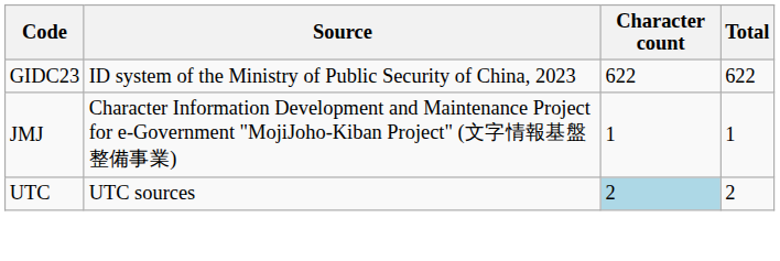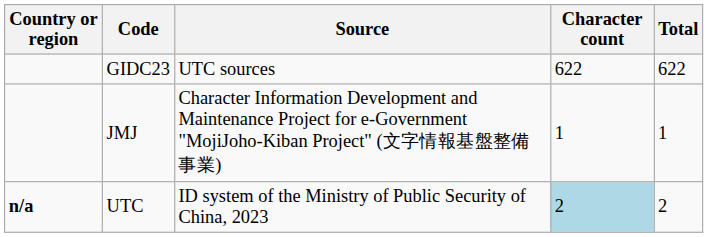+ column: Country or region | n/a
GIDC23 | Source: ID system of the Ministry of Public Security of China, 2023 -> UTC sources
UTC | Source: UTC sources -> ID system of the Ministry of Public Security of China, 2023
